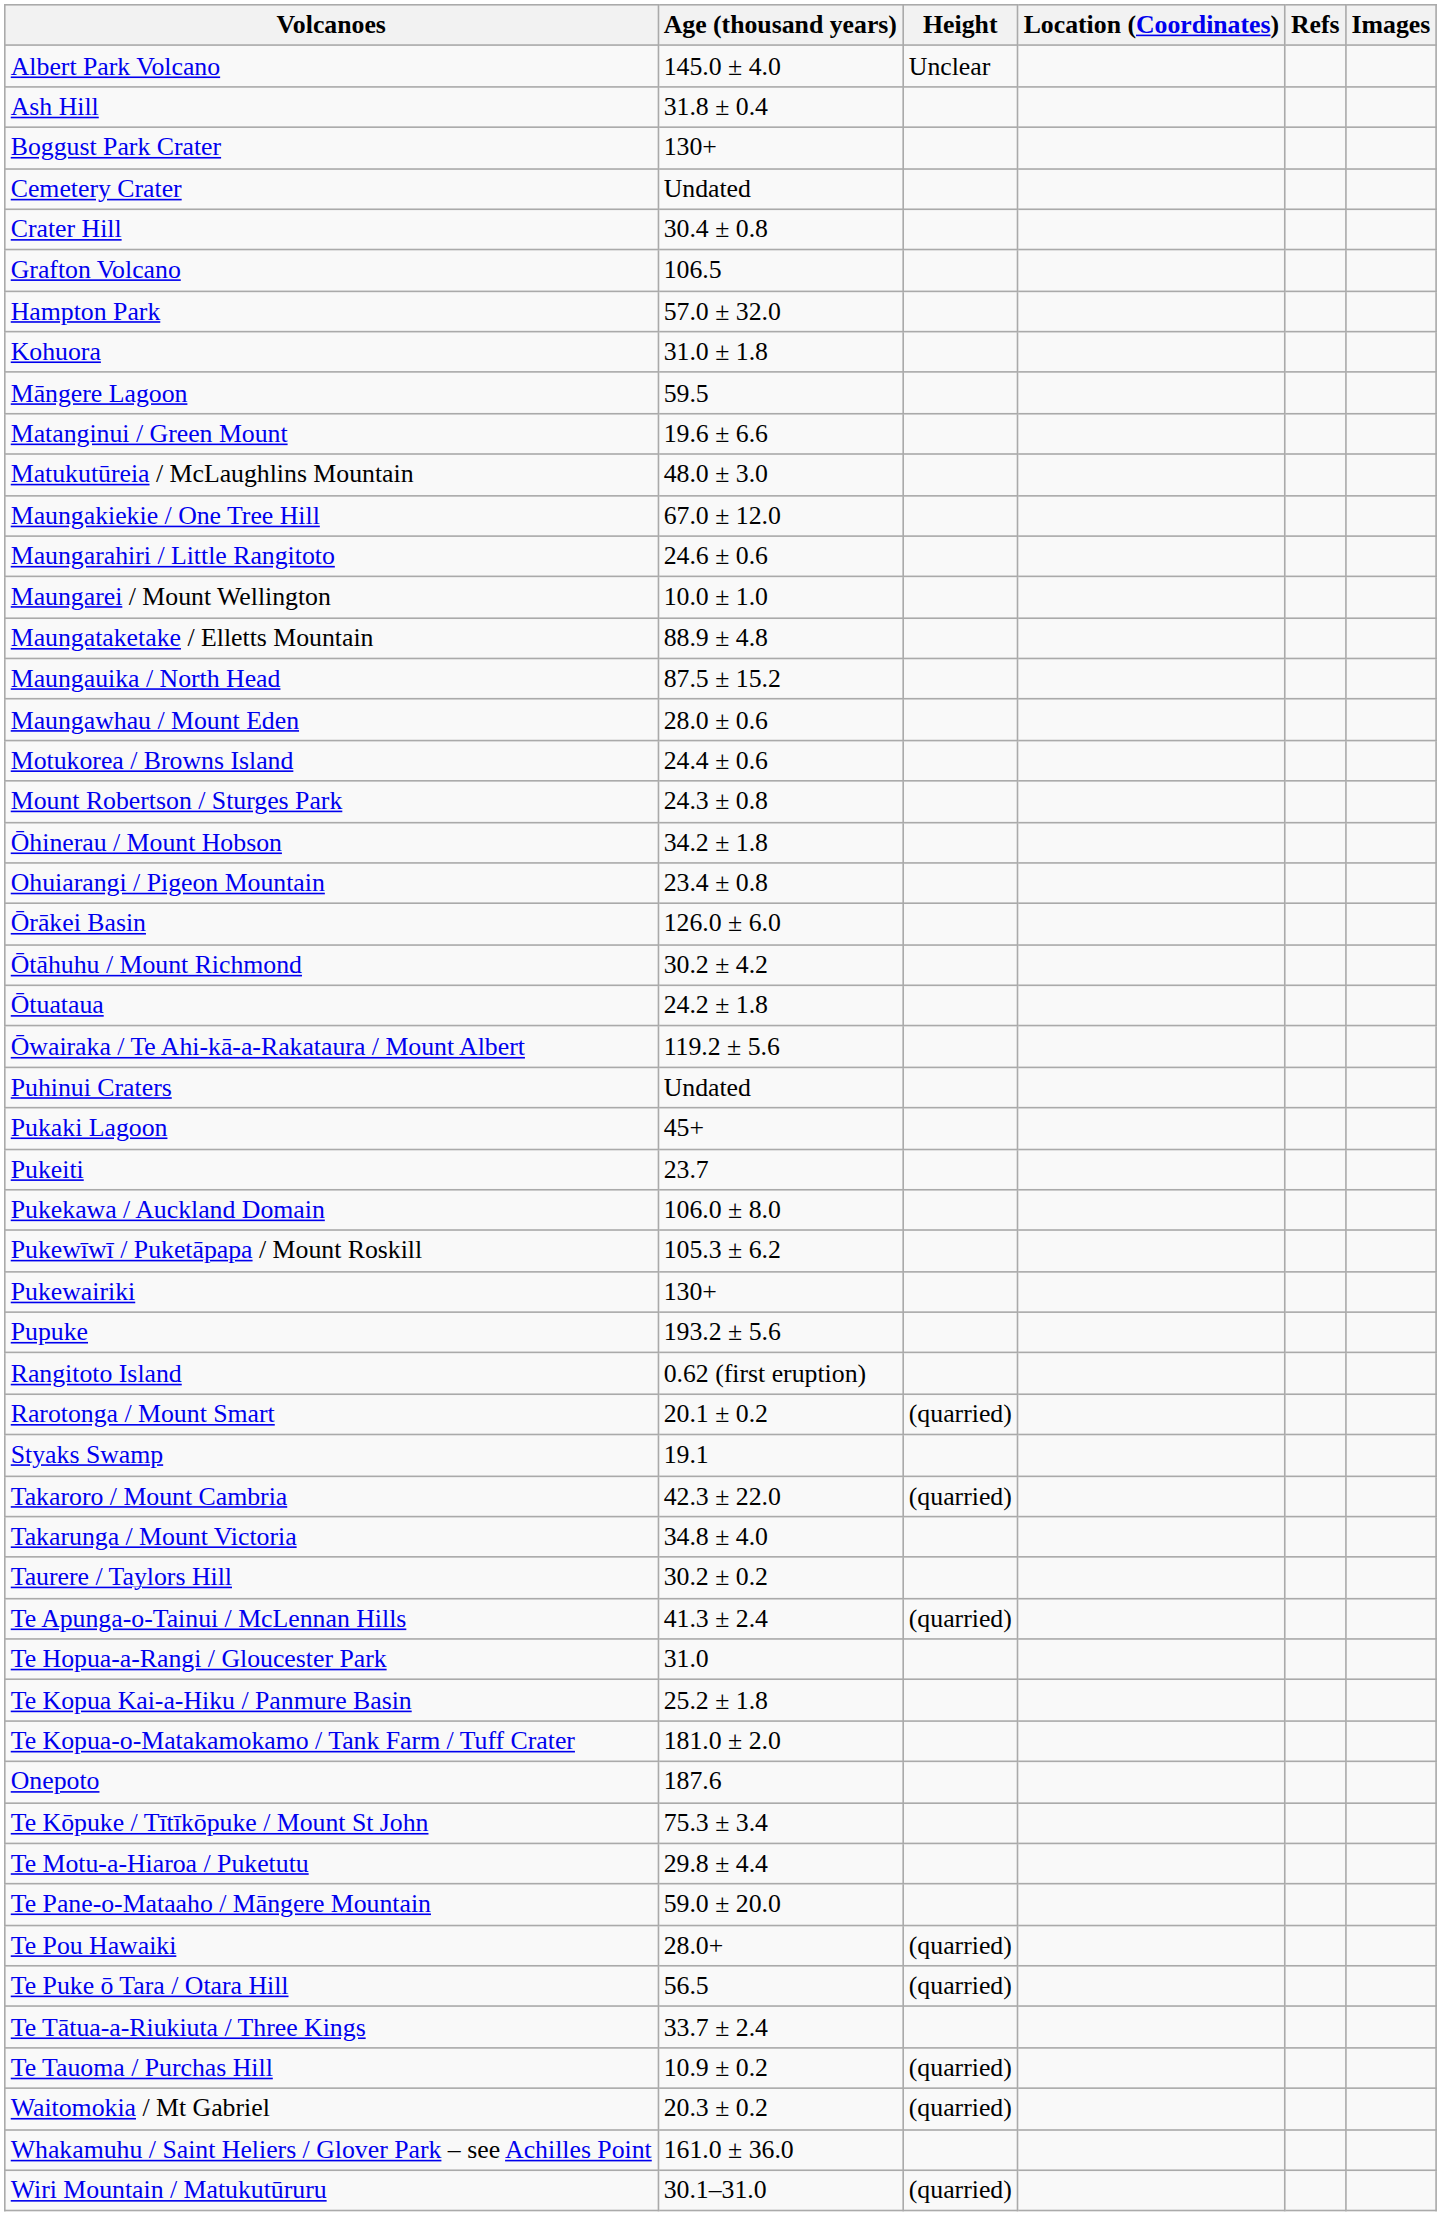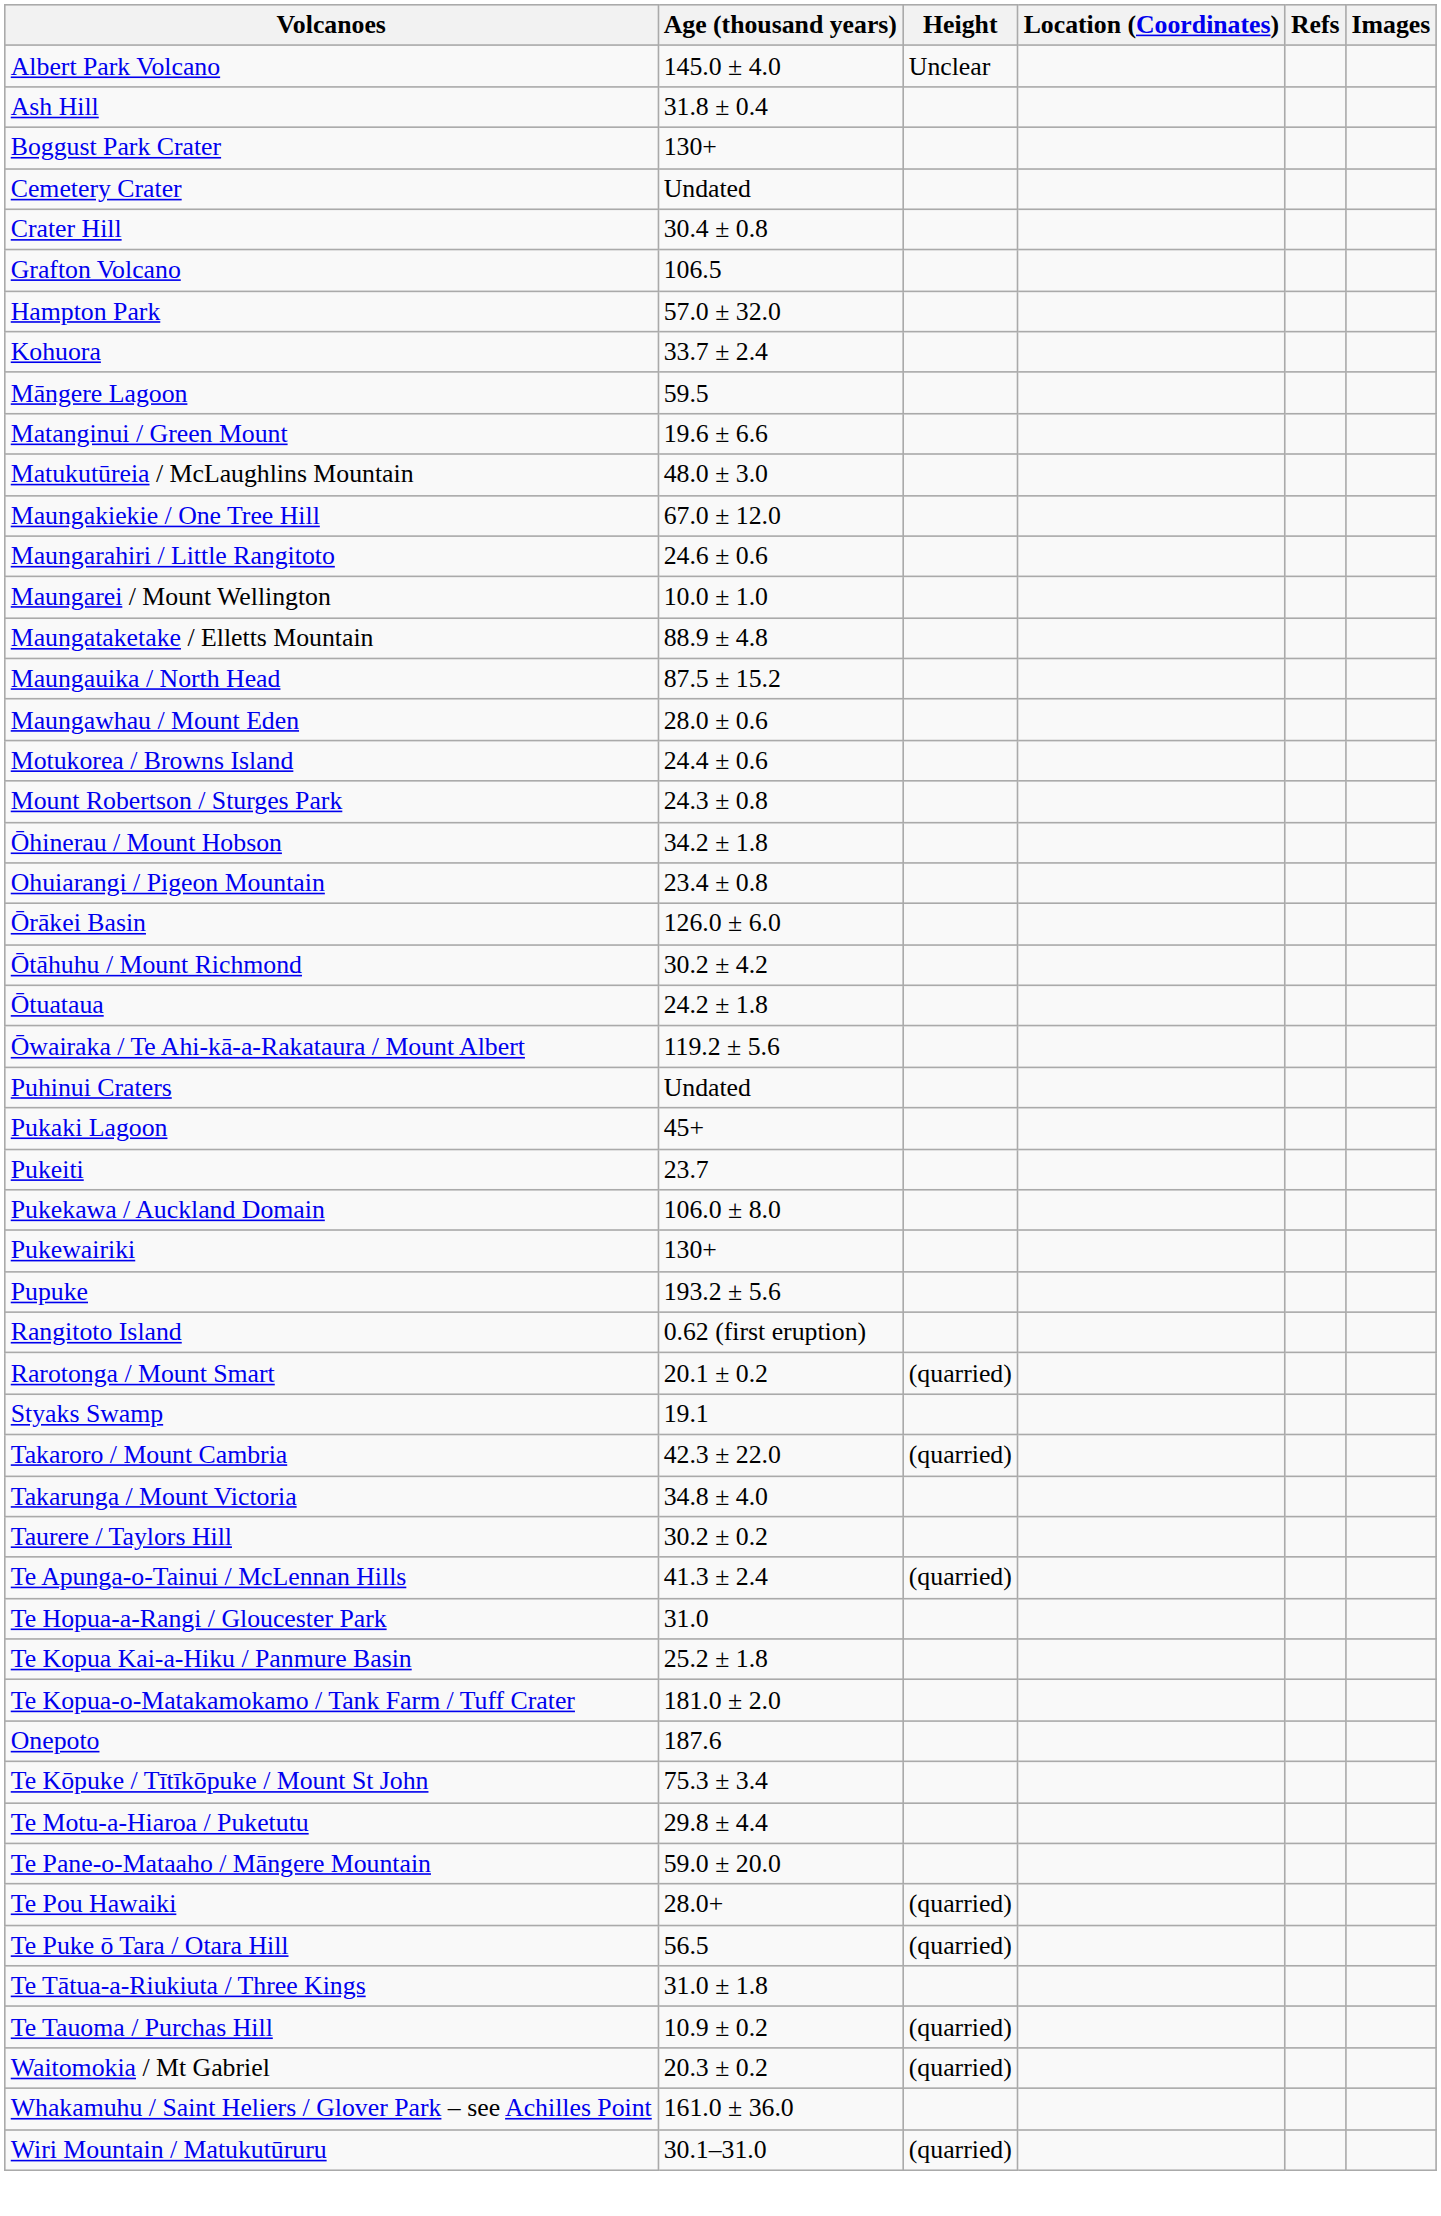Kohuora | Age (thousand years): 31.0 ± 1.8 -> 33.7 ± 2.4
- row: Pukewīwī / Puketāpapa / Mount Roskill | 105.3 ± 6.2
Te Tātua-a-Riukiuta / Three Kings | Age (thousand years): 33.7 ± 2.4 -> 31.0 ± 1.8
